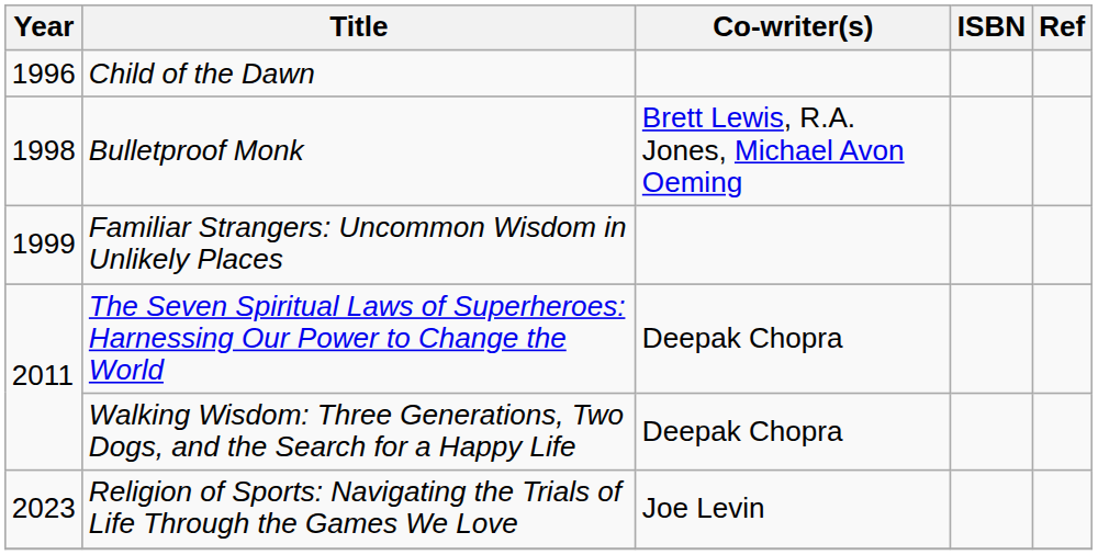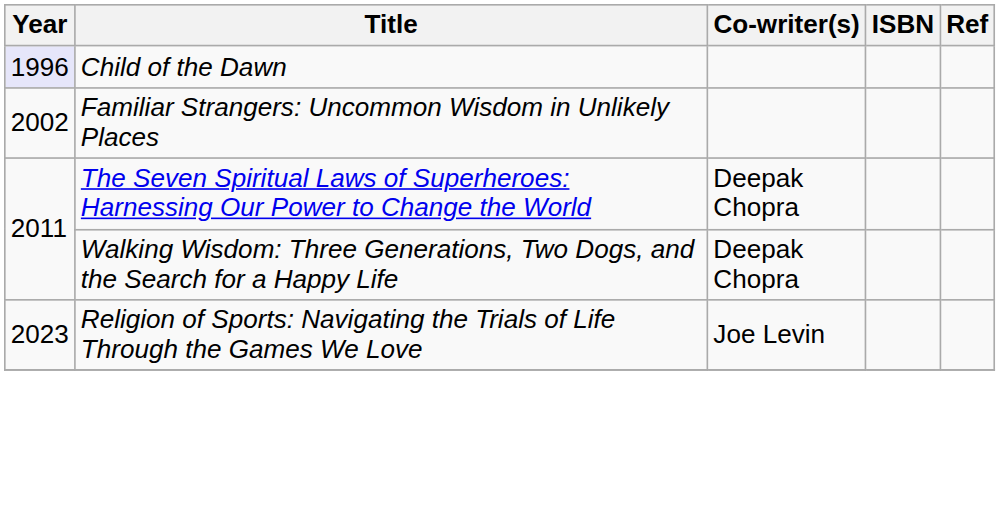Child of the Dawn | Year: no background -> lavender background
- row: 1998 | Bulletproof Monk | Brett Lewis, R.A. Jones, Michael Avon Oeming
Familiar Strangers: Uncommon Wisdom in Unlikely Places | Year: 1999 -> 2002
